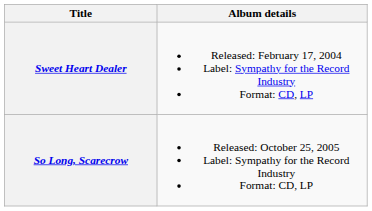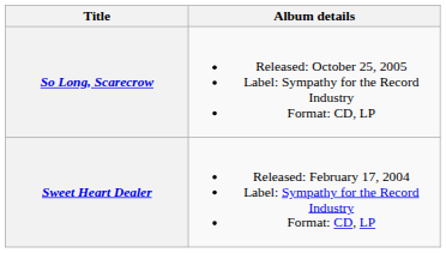rows swapped: Sweet Heart Dealer <-> So Long, Scarecrow
